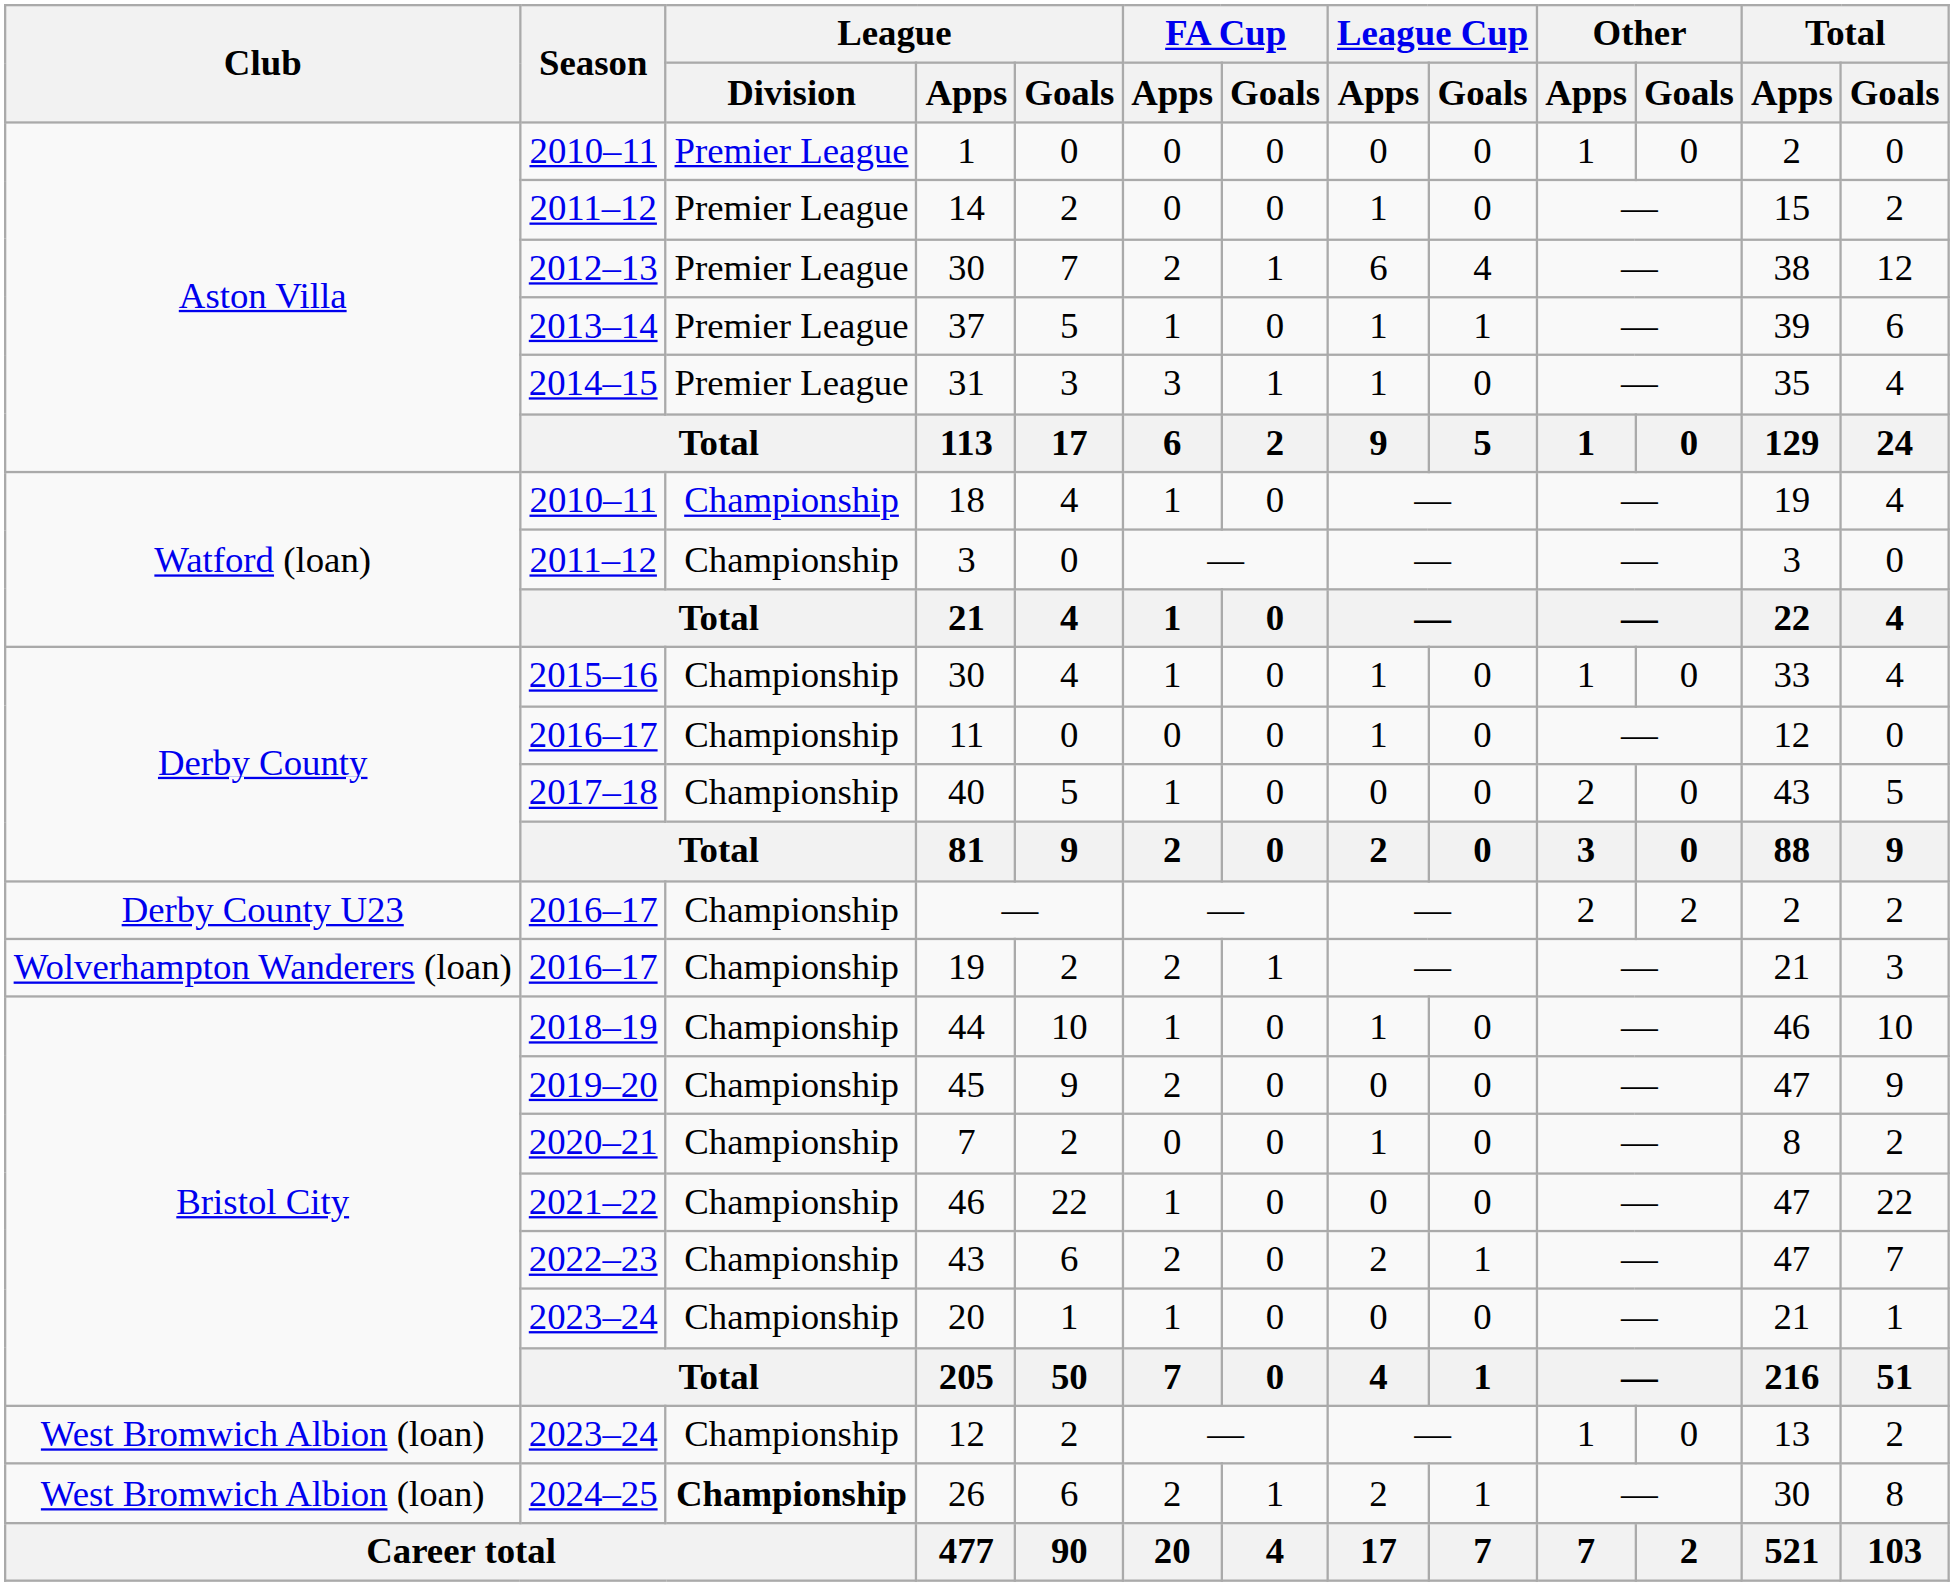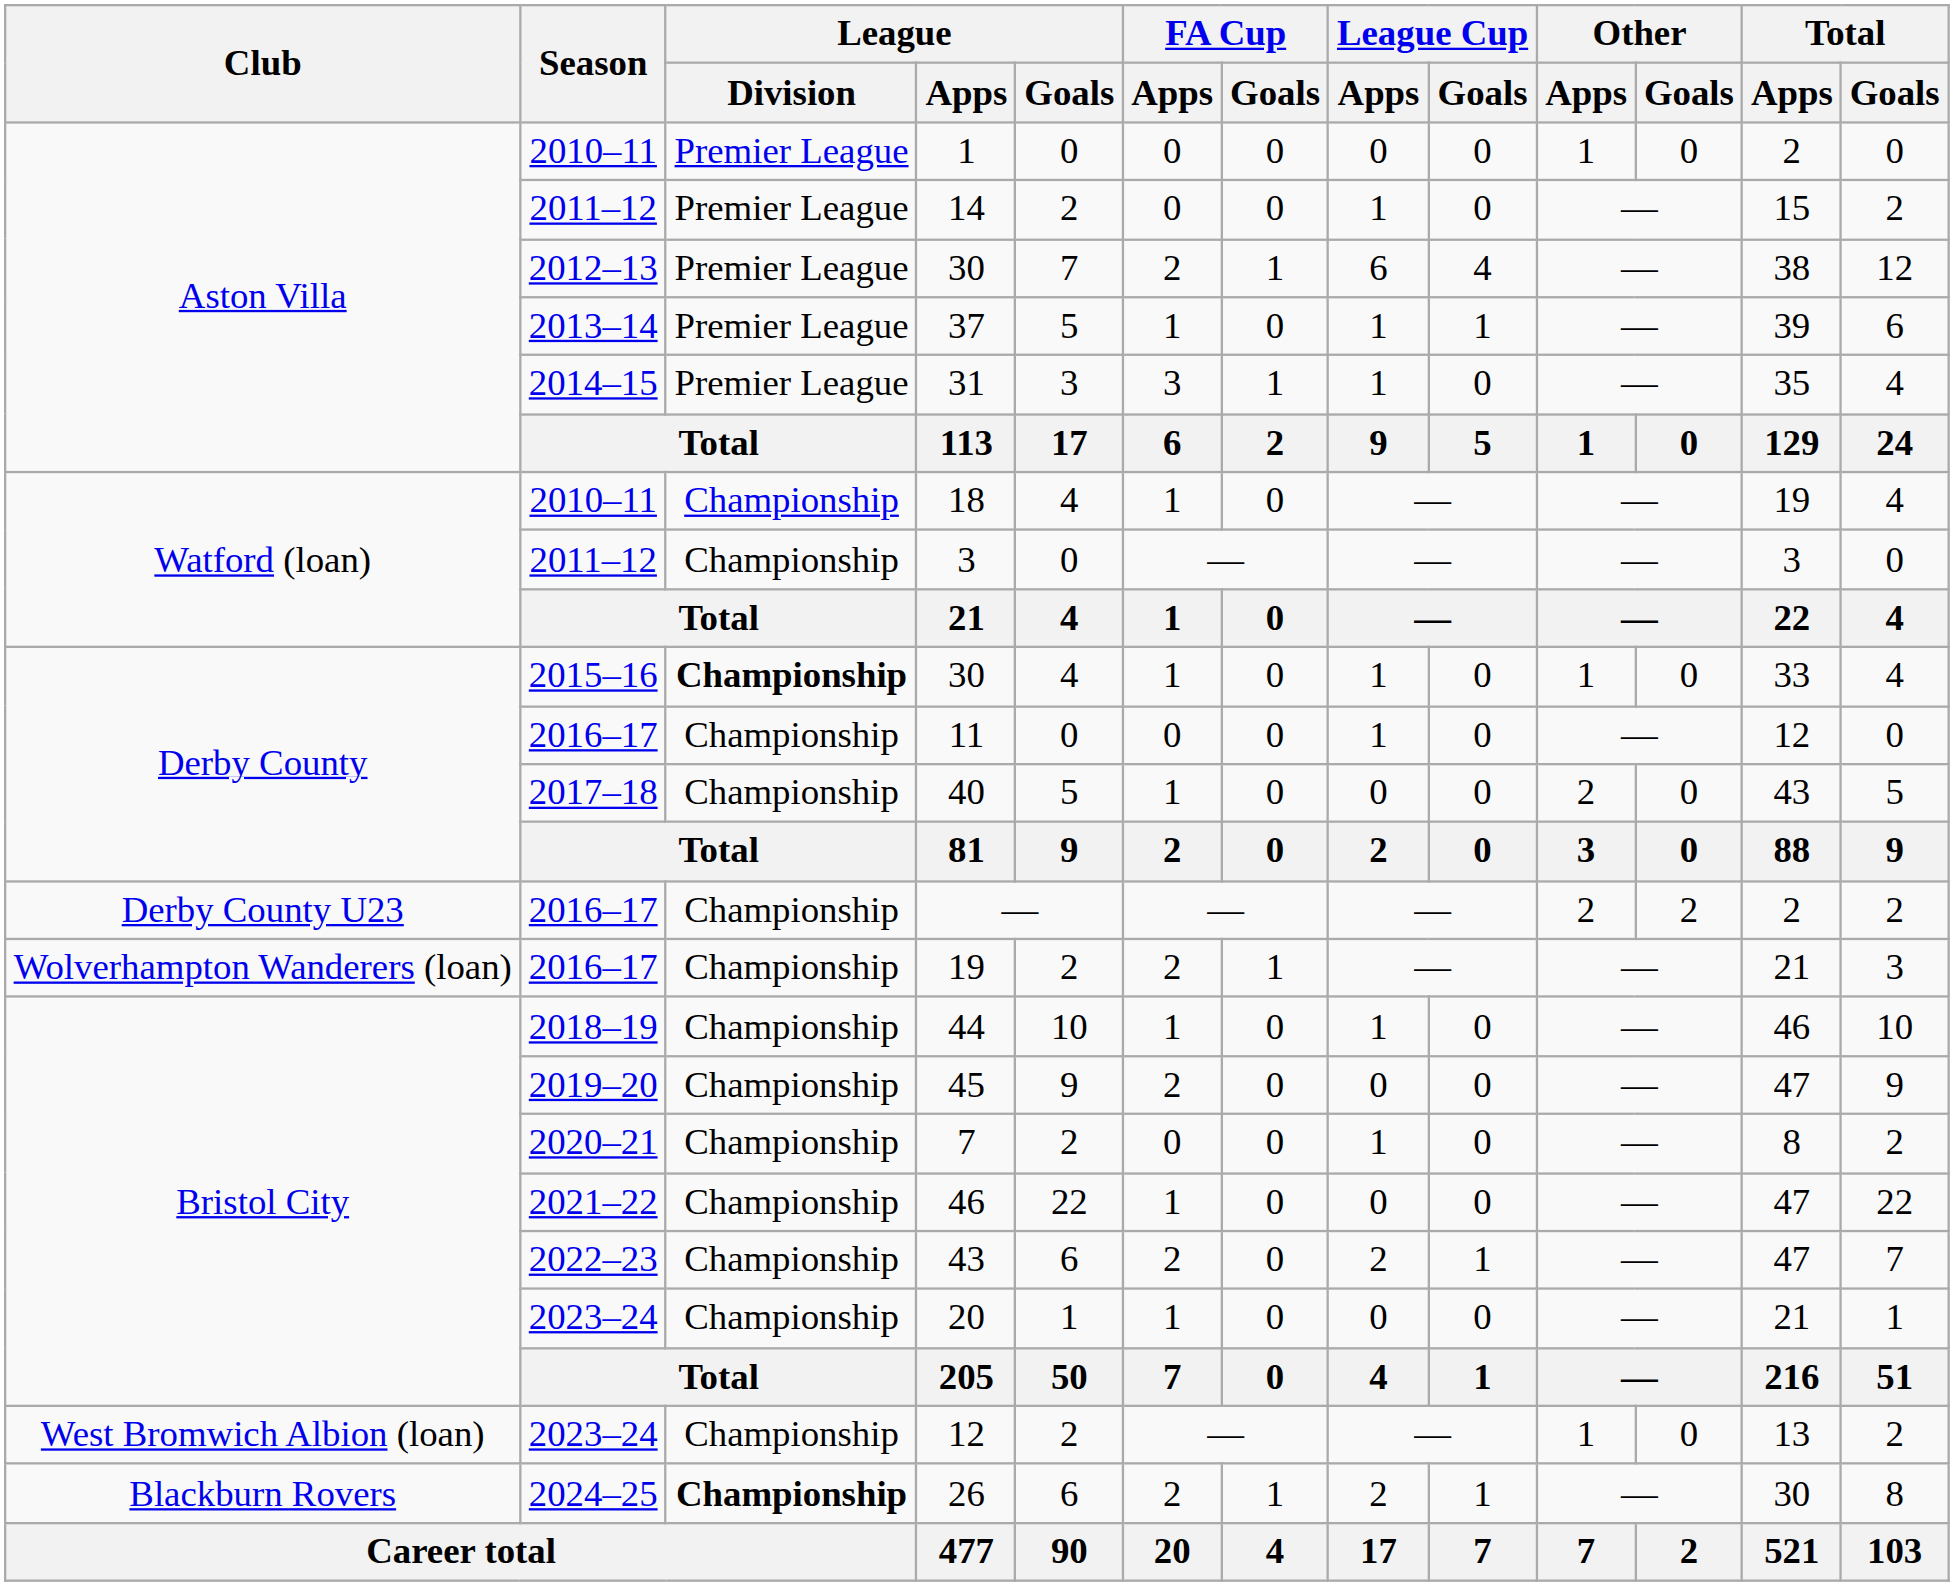2015–16 / 30 | League / Division: normal -> bold
26 | Club: West Bromwich Albion (loan) -> Blackburn Rovers
